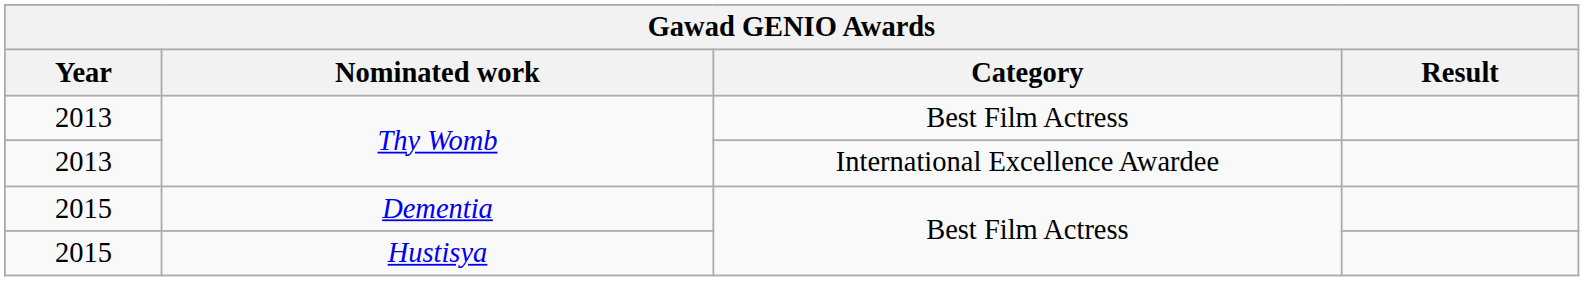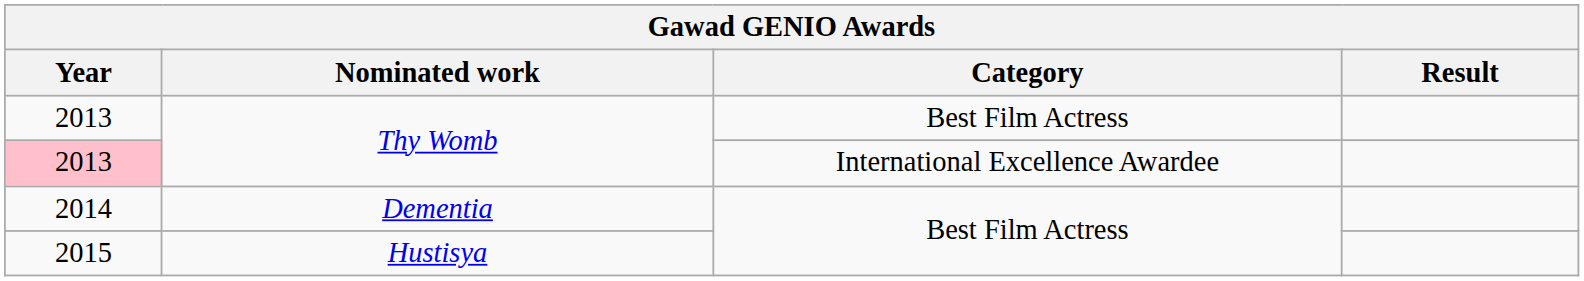Thy Womb / International Excellence Awardee | Year: no background -> pink background
Dementia | Year: 2015 -> 2014
